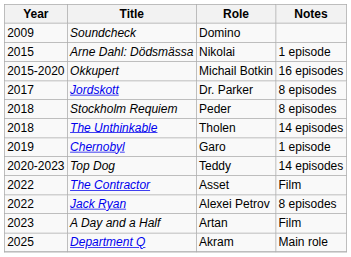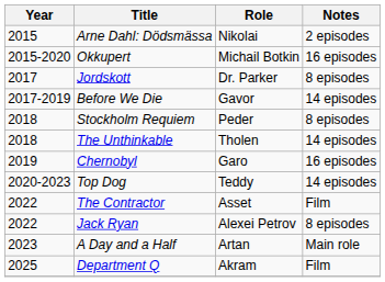- row: 2009 | Soundcheck | Domino
Arne Dahl: Dödsmässa | Notes: 1 episode -> 2 episodes
+ row: 2017-2019 | Before We Die | Gavor | 14 episodes
Chernobyl | Notes: 1 episode -> 16 episodes
A Day and a Half | Notes: Film -> Main role
Department Q | Notes: Main role -> Film
